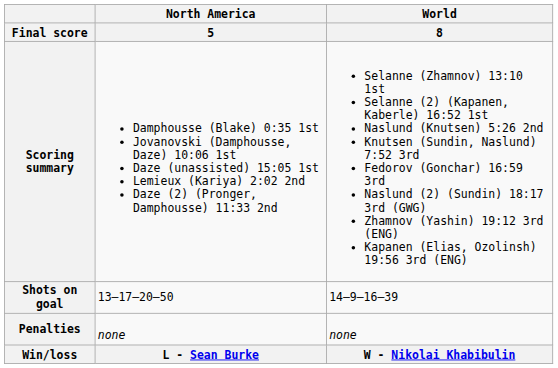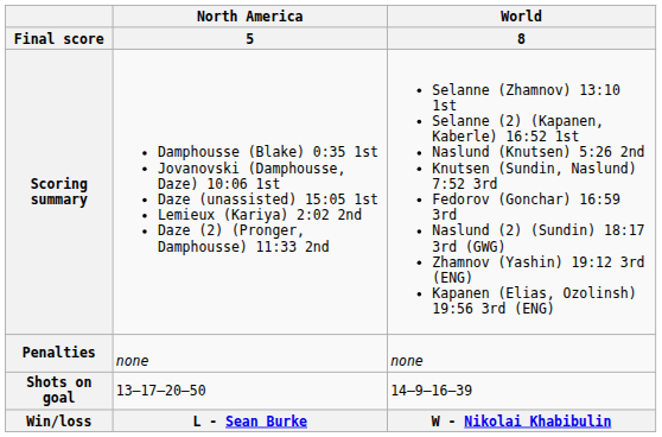rows swapped: Penalties <-> Shots on goal
